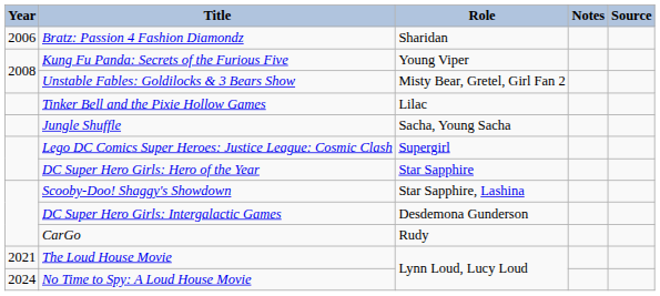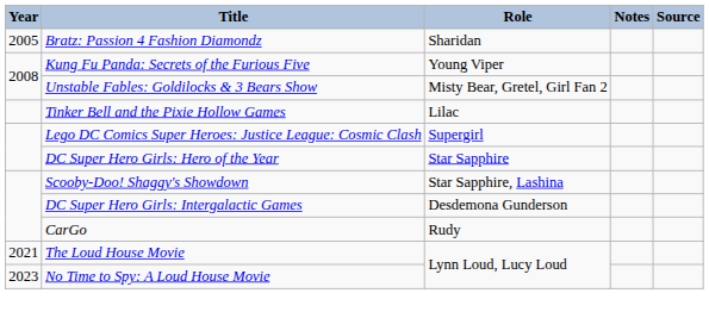Bratz: Passion 4 Fashion Diamondz | Year: 2006 -> 2005
- row: Jungle Shuffle | Sacha, Young Sacha
No Time to Spy: A Loud House Movie | Year: 2024 -> 2023
